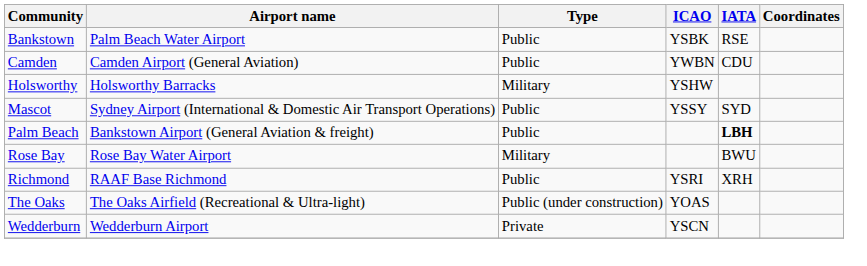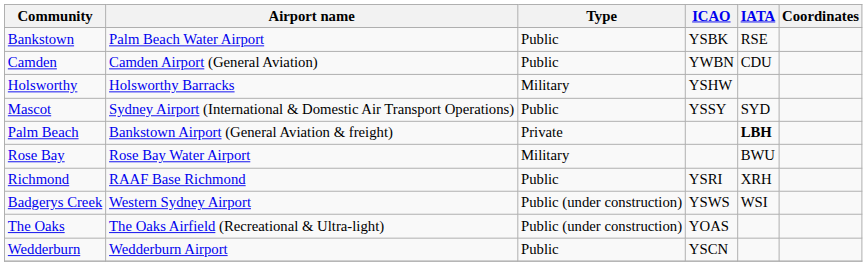Palm Beach | Type: Public -> Private
+ row: Badgerys Creek | Western Sydney Airport | Public (under construction) | YSWS | WSI
Wedderburn | Type: Private -> Public
